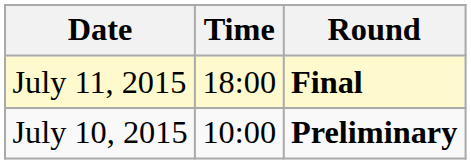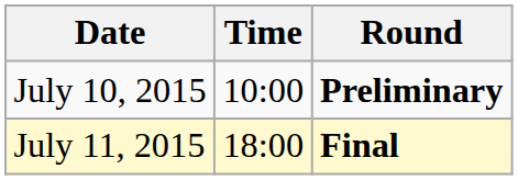rows swapped: July 10, 2015 <-> July 11, 2015
